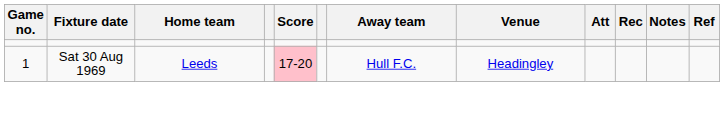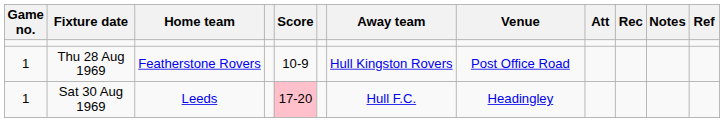+ row: 1 | Thu 28 Aug 1969 | Featherstone Rovers | 10-9 | Hull Kingston Rovers | Post Office Road
